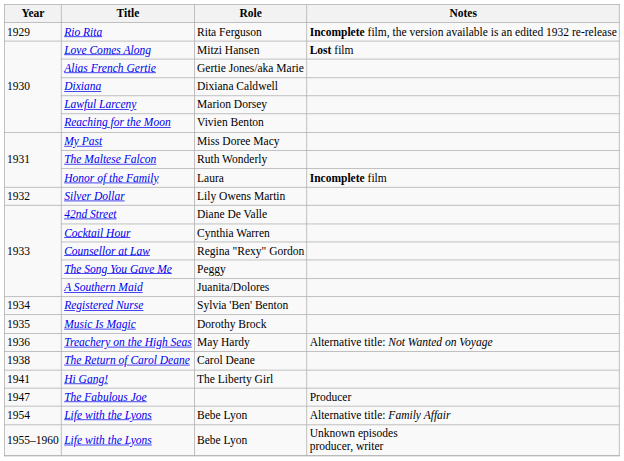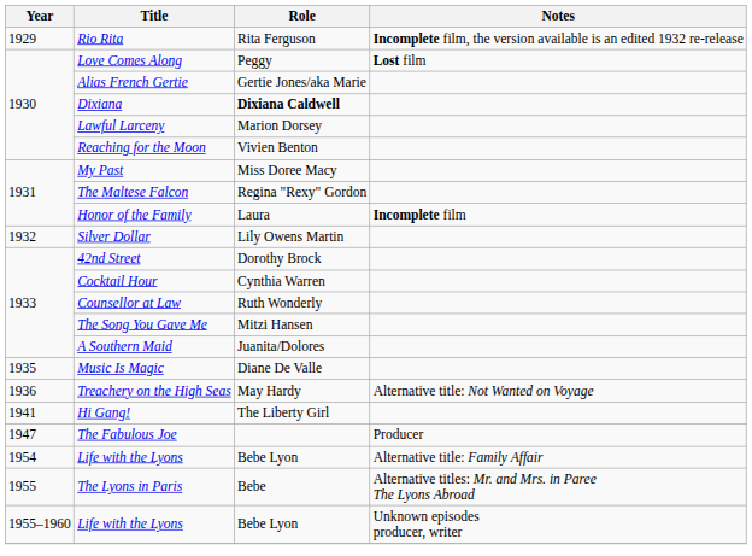Love Comes Along | Role: Mitzi Hansen -> Peggy
Dixiana | Role: normal -> bold
The Maltese Falcon | Role: Ruth Wonderly -> Regina "Rexy" Gordon
42nd Street | Role: Diane De Valle -> Dorothy Brock
Counsellor at Law | Role: Regina "Rexy" Gordon -> Ruth Wonderly
The Song You Gave Me | Role: Peggy -> Mitzi Hansen
- row: 1934 | Registered Nurse | Sylvia 'Ben' Benton
Music Is Magic | Role: Dorothy Brock -> Diane De Valle
- row: 1938 | The Return of Carol Deane | Carol Deane
+ row: 1955 | The Lyons in Paris | Bebe | Alternative titles: Mr. and Mrs. in Paree The Lyons Abroad
